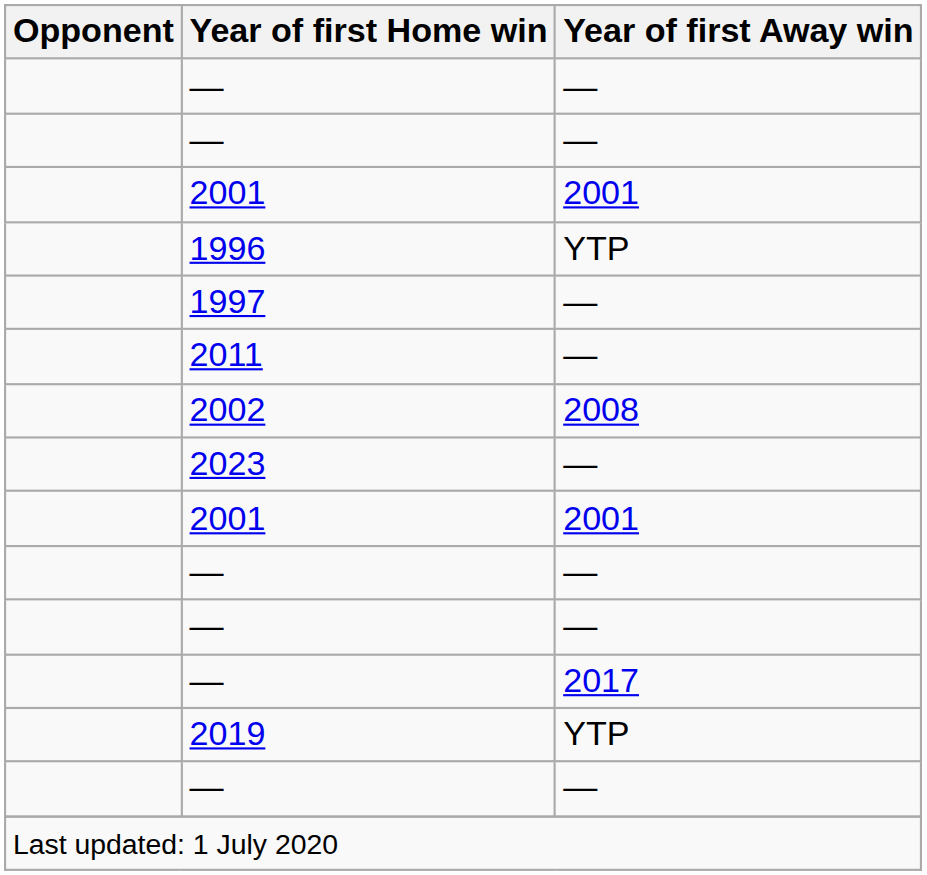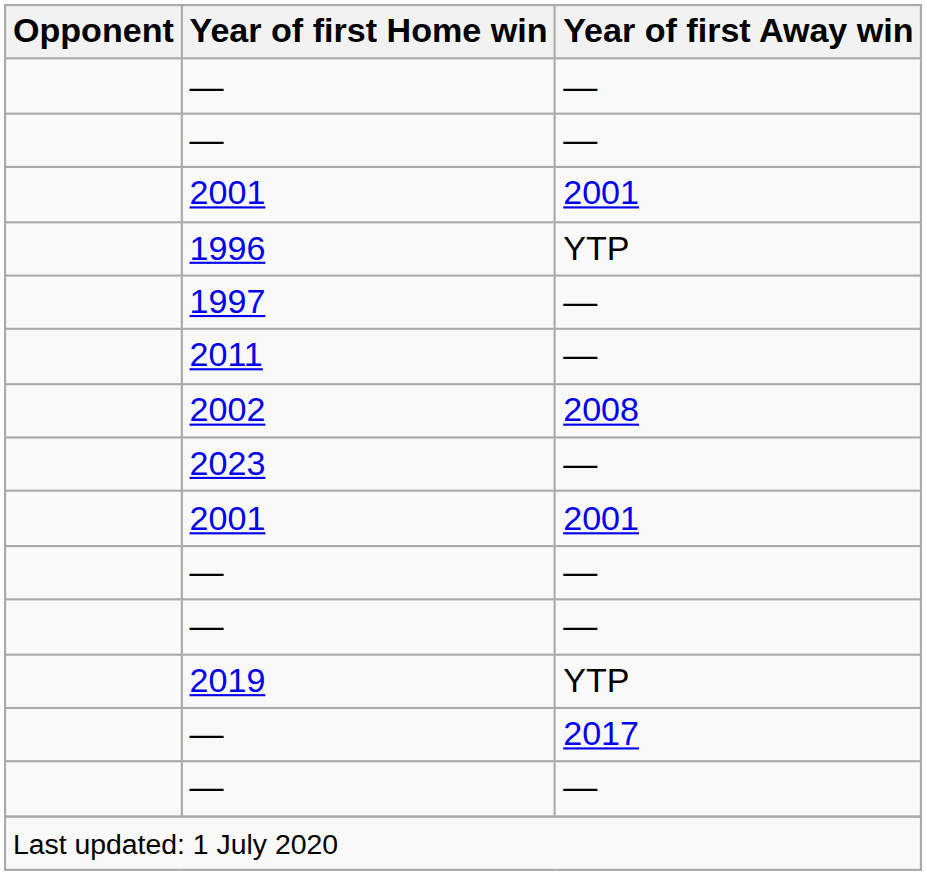rows swapped: — / 2017 <-> 2019
